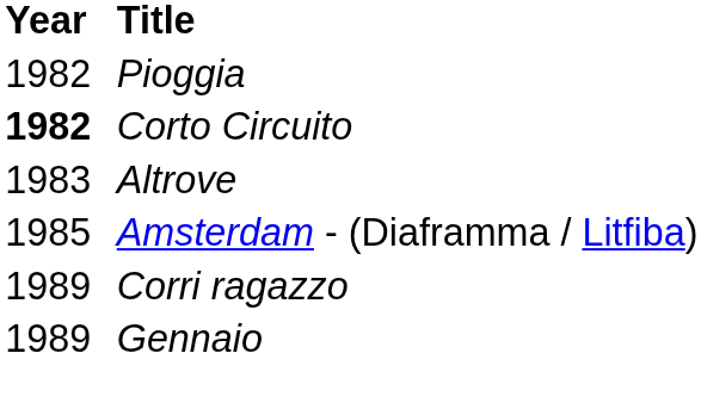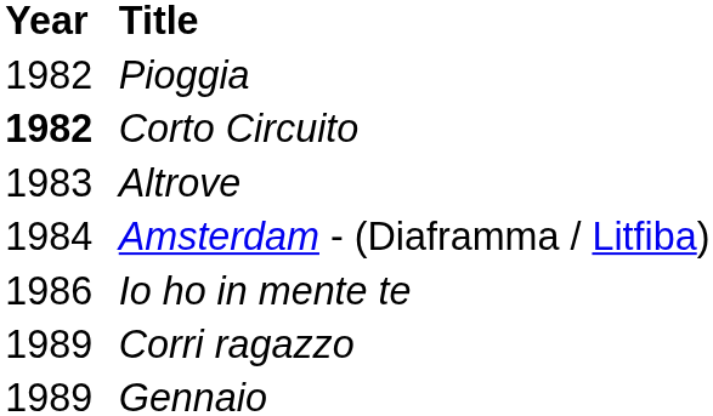Amsterdam - (Diaframma / Litfiba) | Year: 1985 -> 1984
+ row: 1986 | Io ho in mente te
